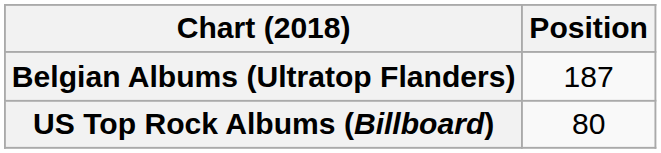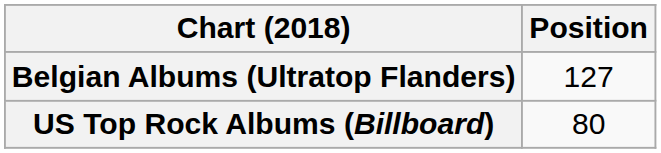Belgian Albums (Ultratop Flanders) | Position: 187 -> 127
